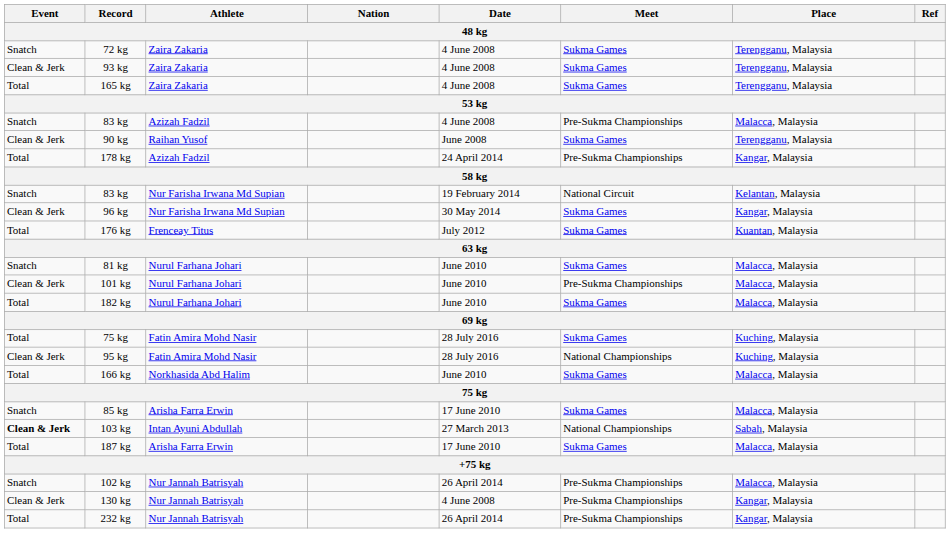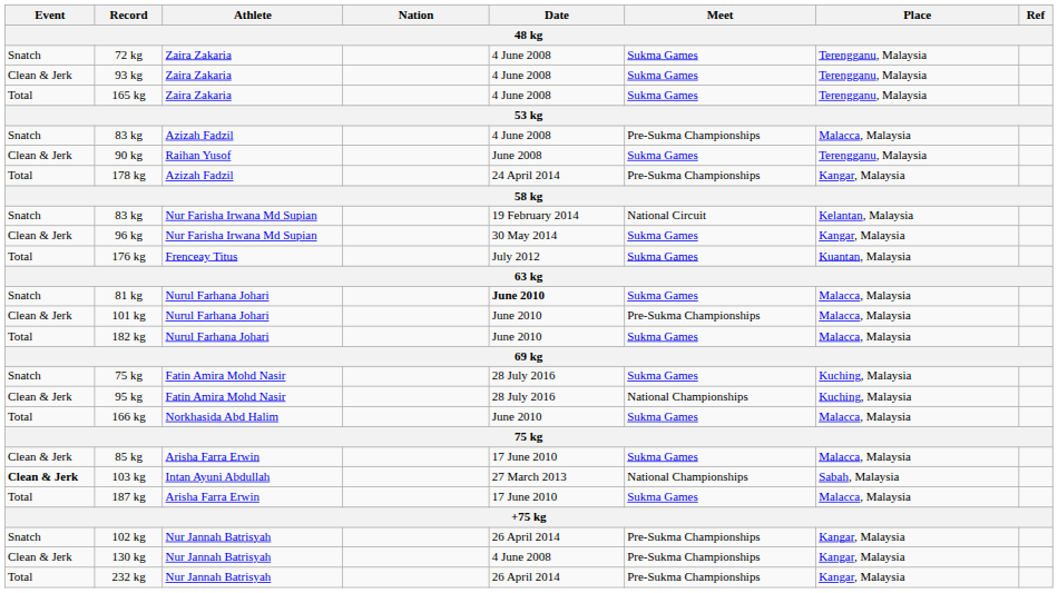81 kg | Date: normal -> bold
75 kg / Fatin Amira Mohd Nasir | Event: Total -> Snatch
85 kg | Event: Snatch -> Clean & Jerk
102 kg | Place: Malacca, Malaysia -> Kangar, Malaysia
